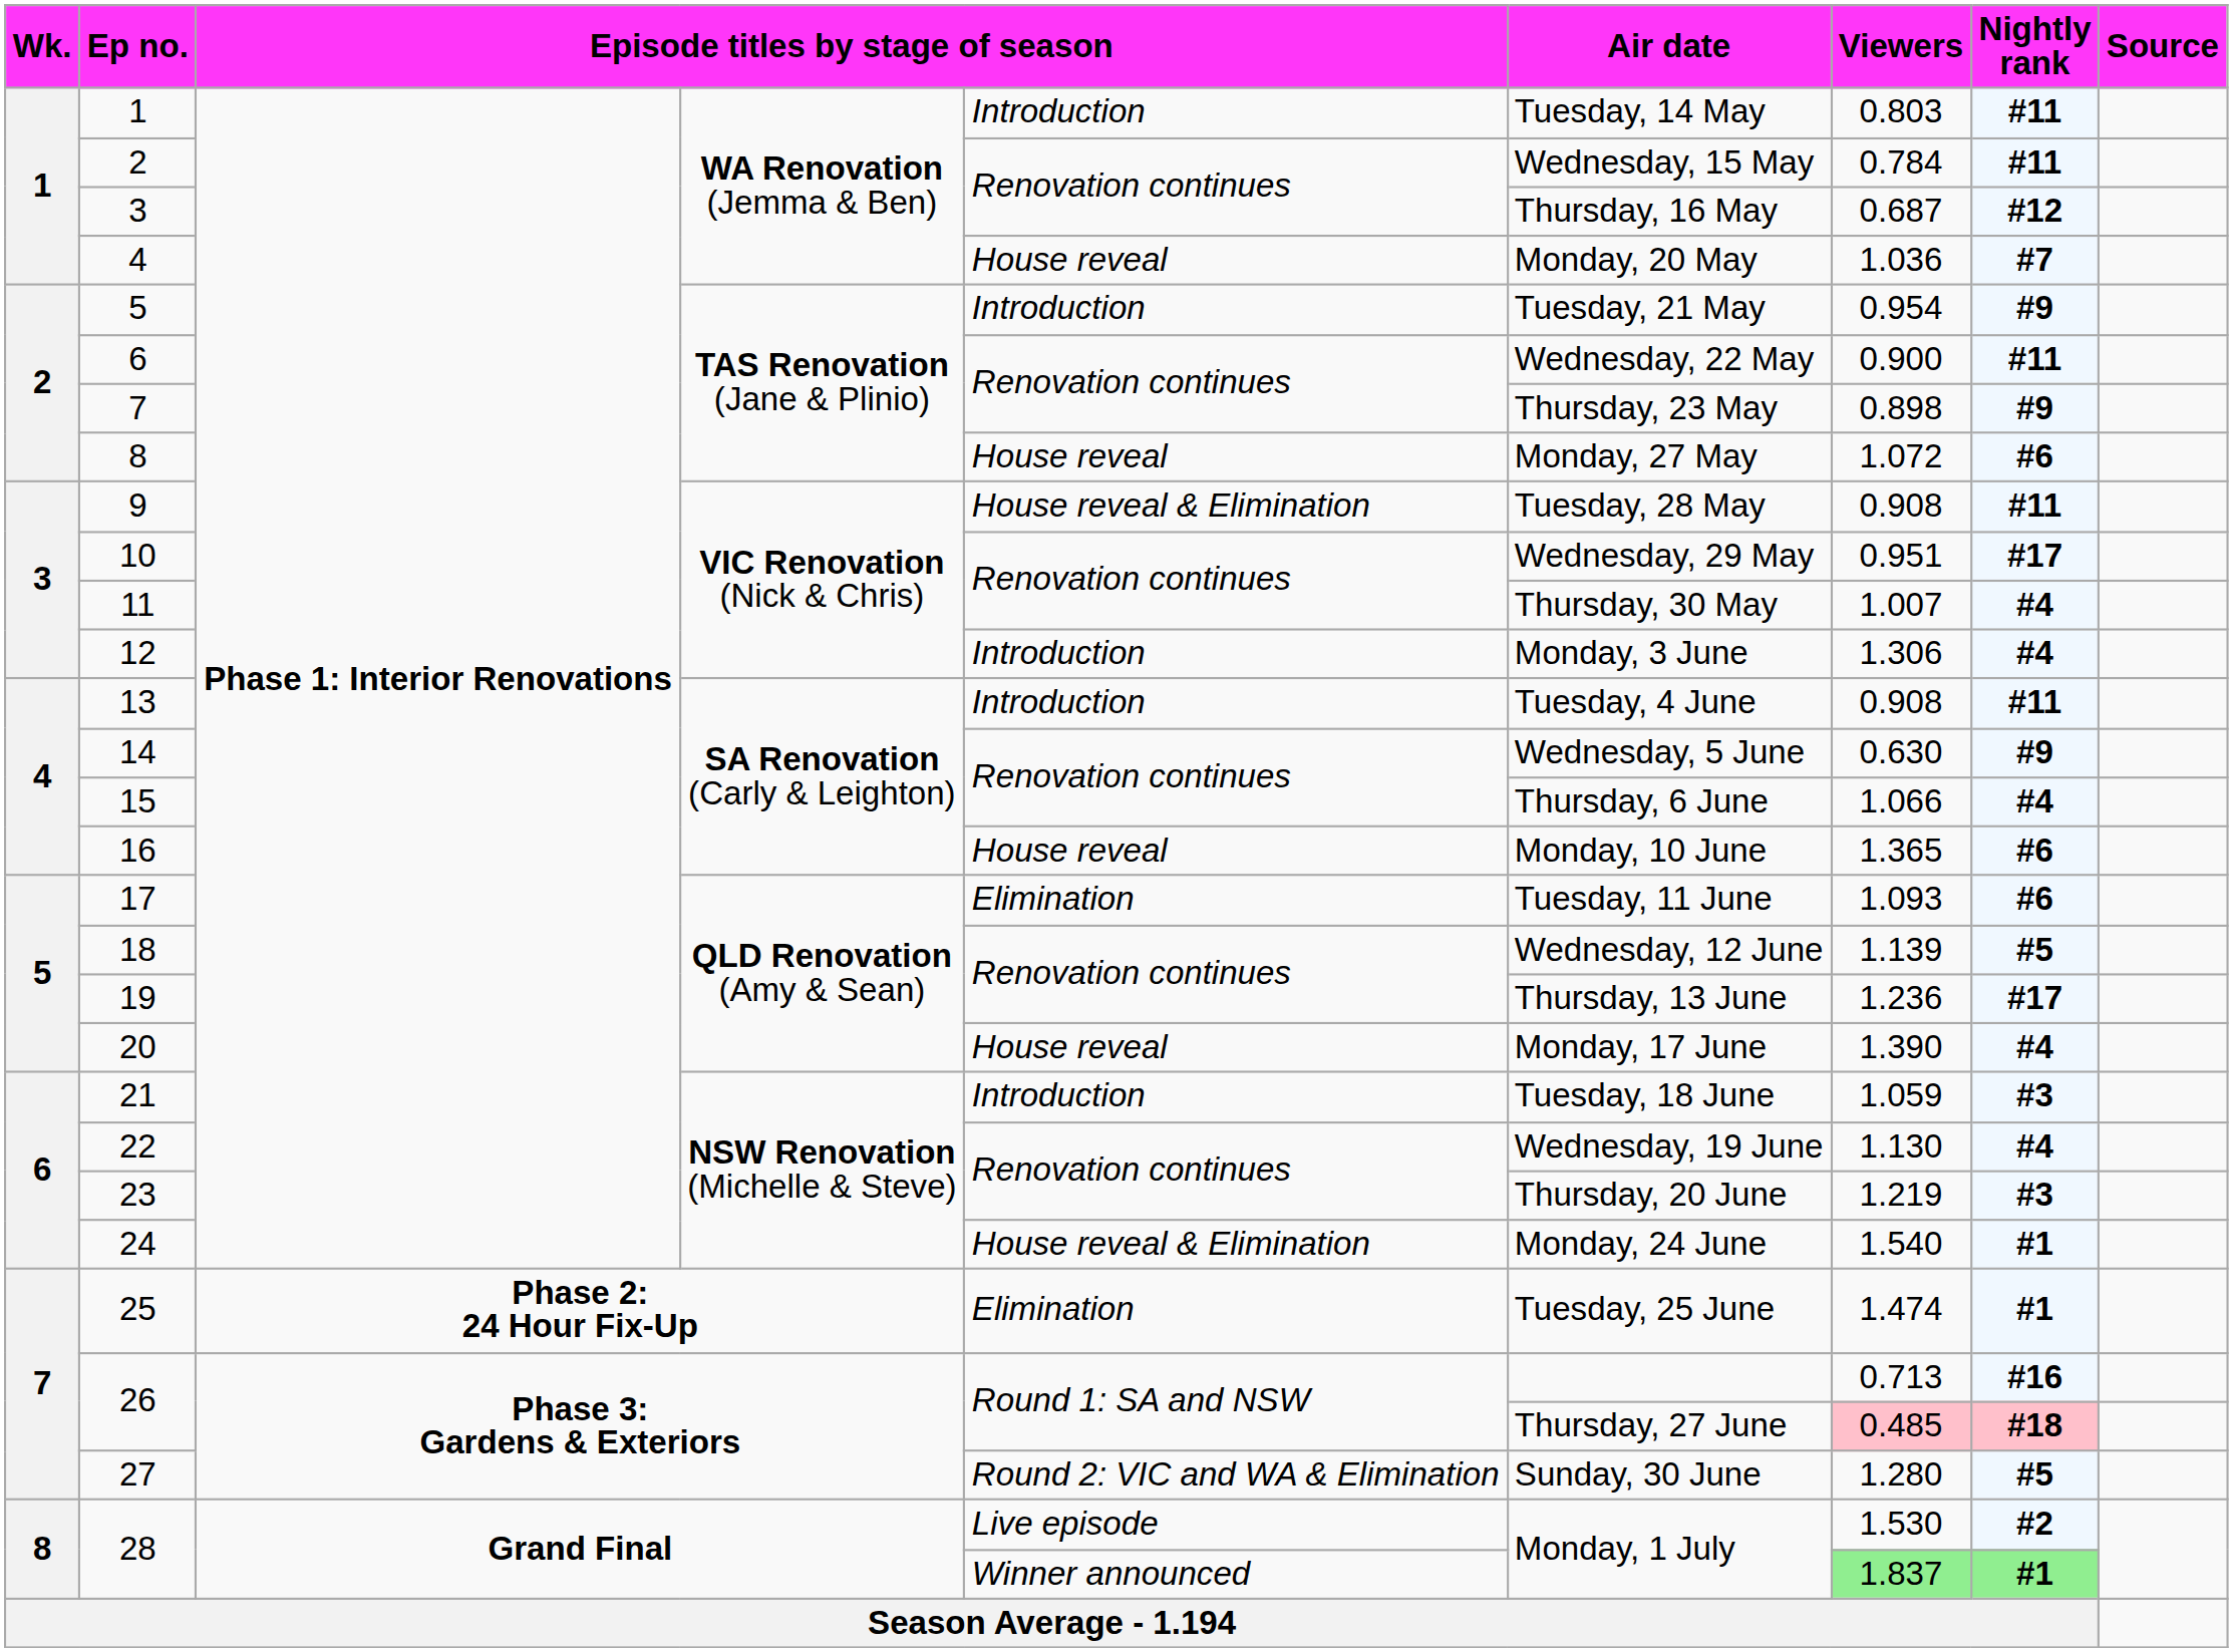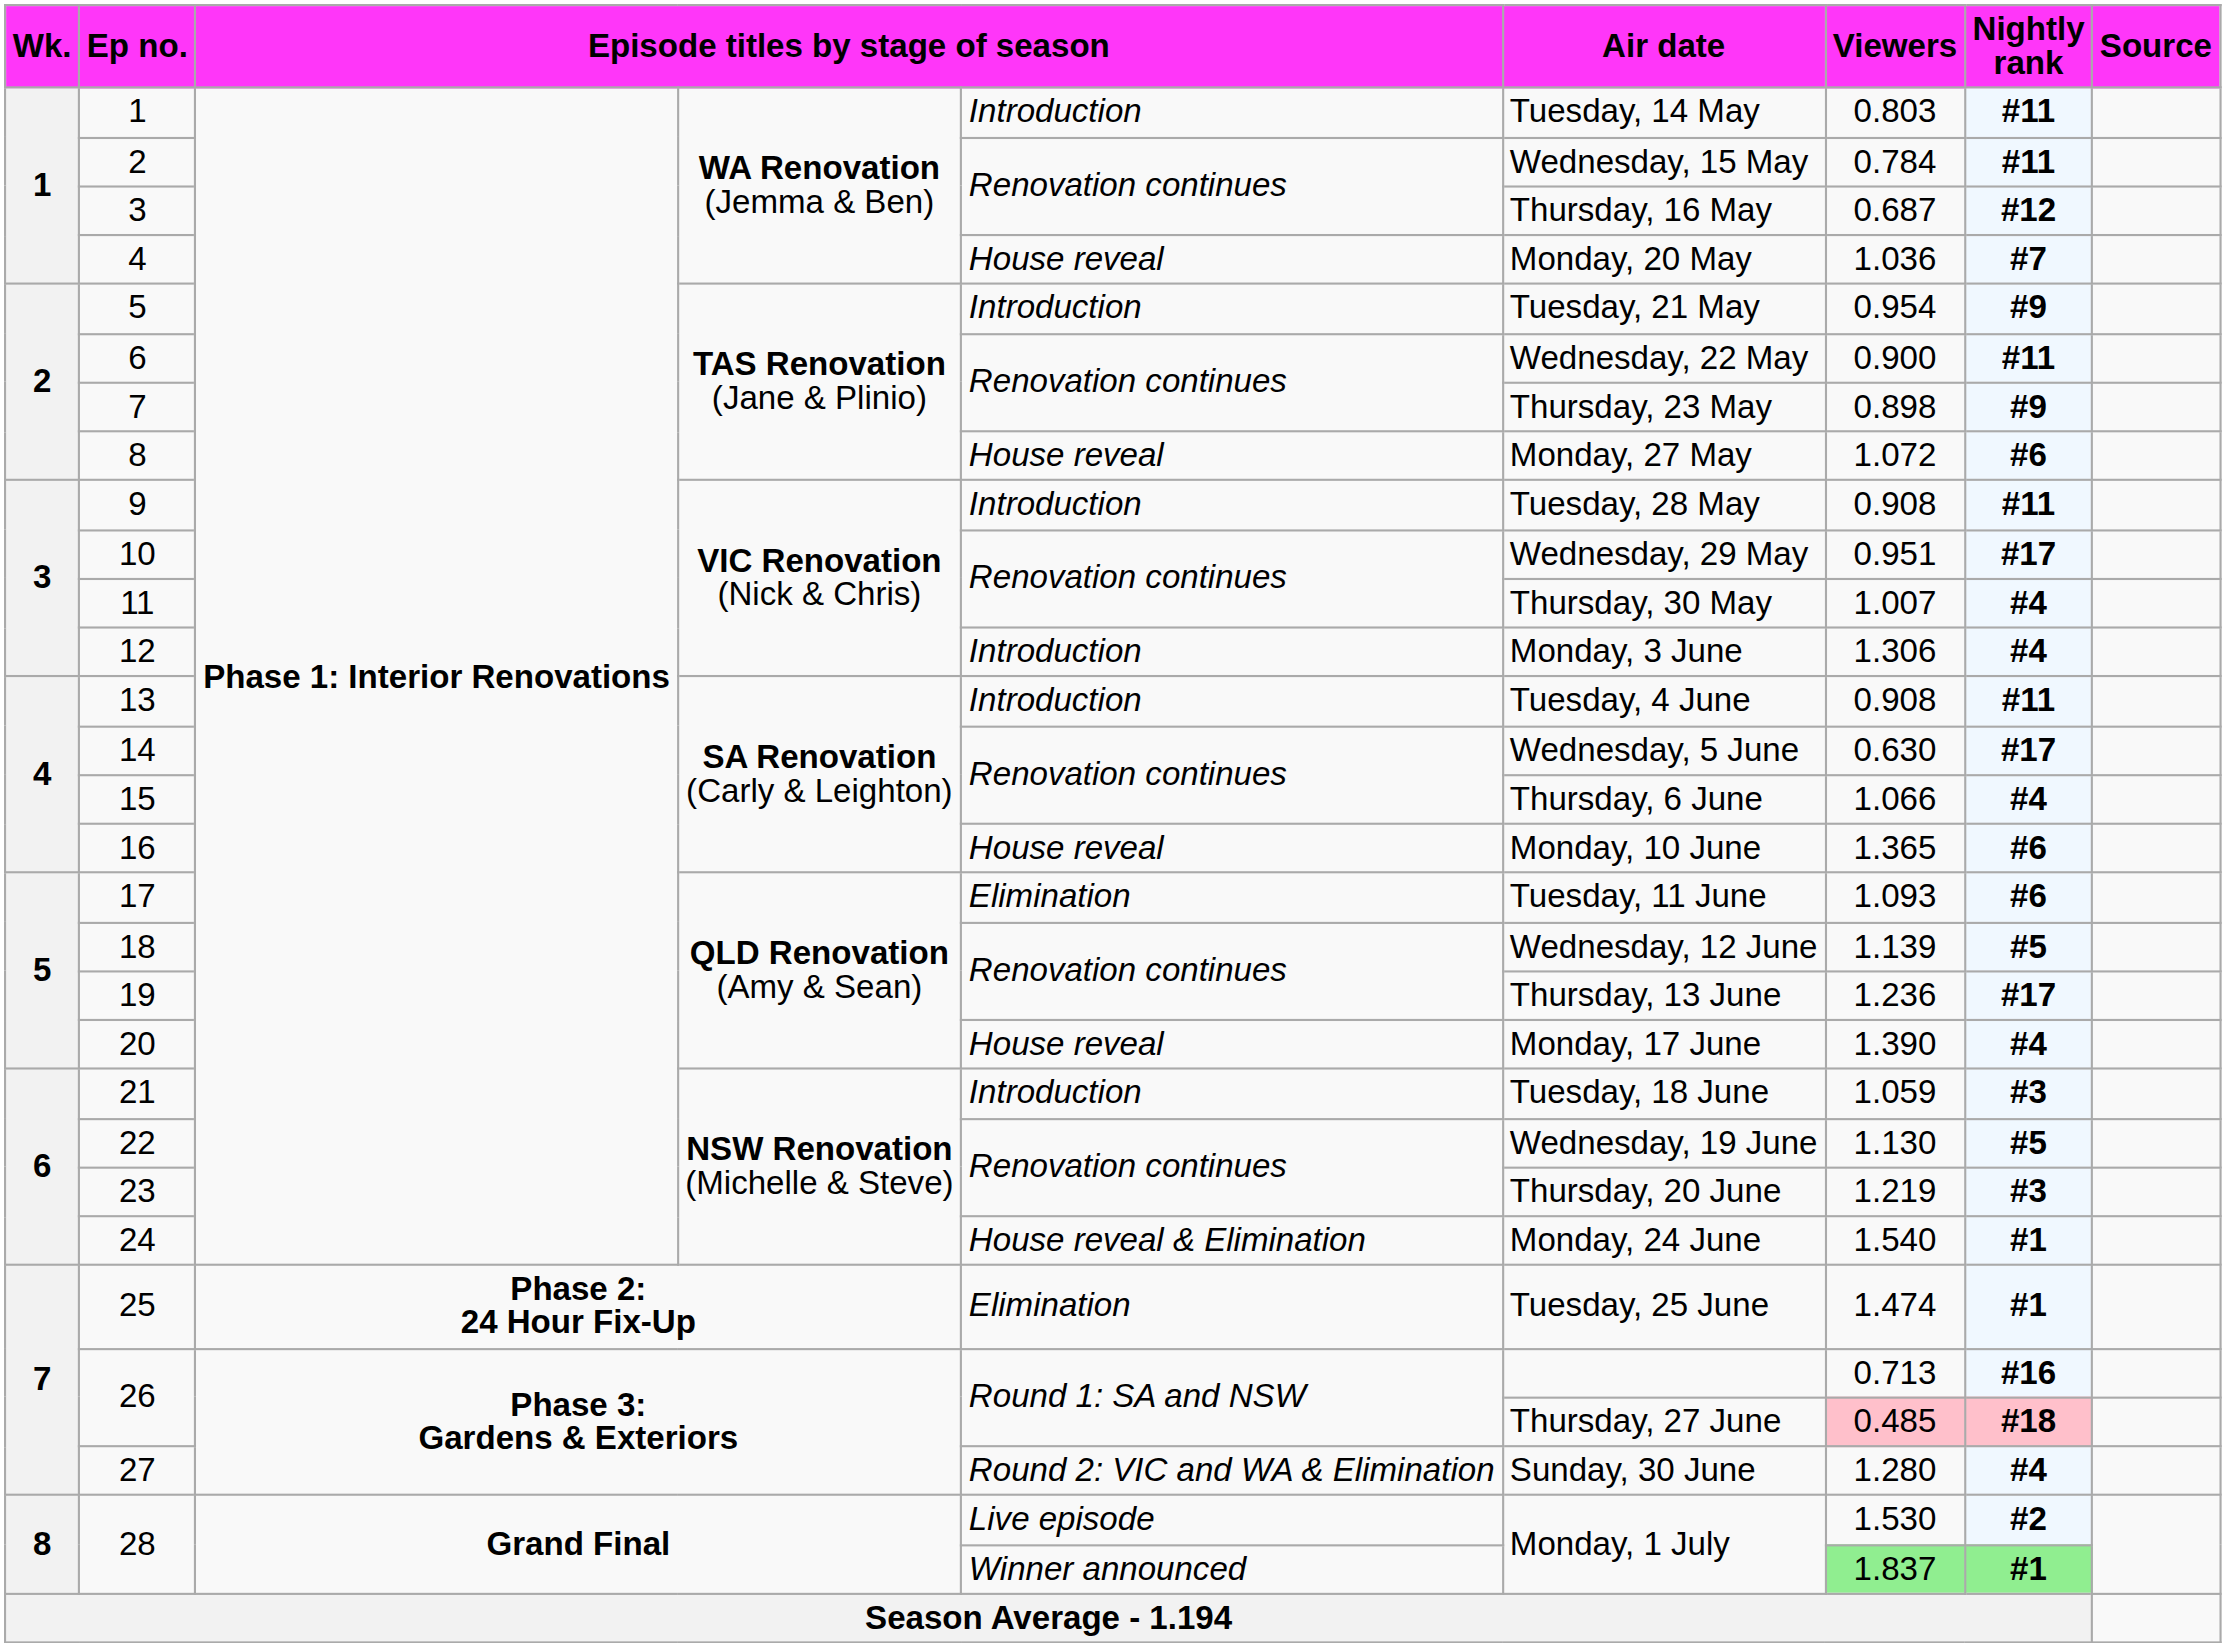9 | column 5: House reveal & Elimination -> Introduction
14 | Nightly rank: #9 -> #17
22 | Nightly rank: #4 -> #5
27 | Nightly rank: #5 -> #4
